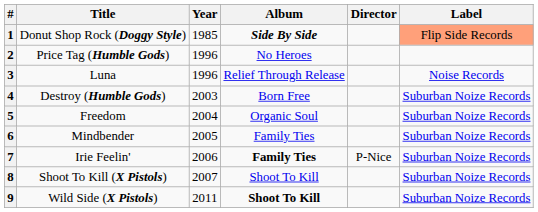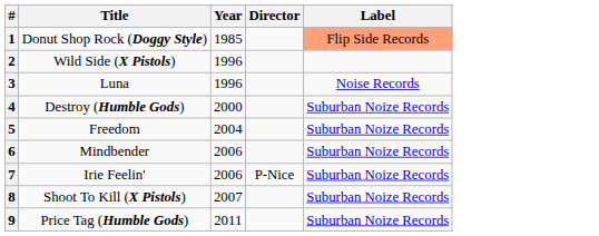- column: Album | Side By Side | No Heroes | Relief Through Release | Born Free | Organic Soul | Family Ties | Family Ties | Shoot To Kill | Shoot To Kill
2 | Title: Price Tag (Humble Gods) -> Wild Side (X Pistols)
4 | Year: 2003 -> 2000
6 | Year: 2005 -> 2006
9 | Title: Wild Side (X Pistols) -> Price Tag (Humble Gods)
